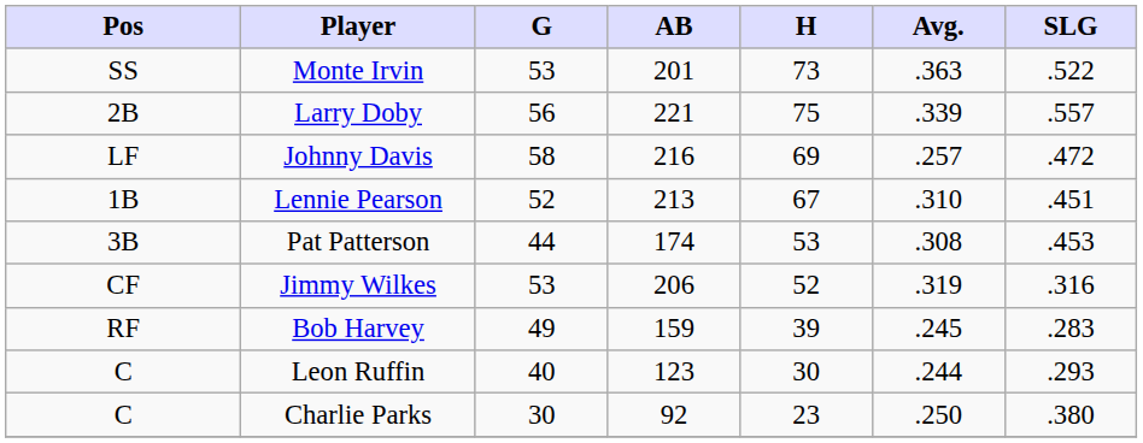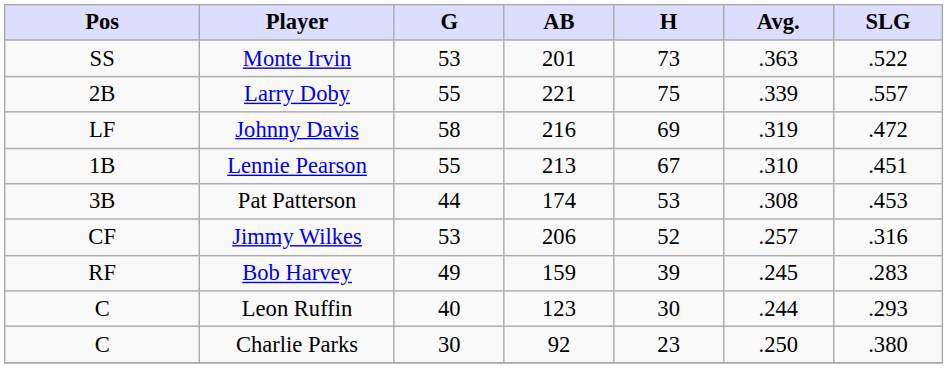Larry Doby | G: 56 -> 55
Johnny Davis | Avg.: .257 -> .319
Lennie Pearson | G: 52 -> 55
Jimmy Wilkes | Avg.: .319 -> .257
